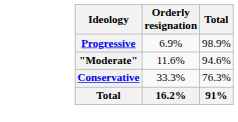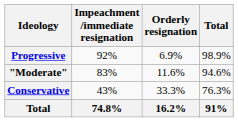+ column: Impeachment /immediate resignation | 92% | 83% | 43% | 74.8%
